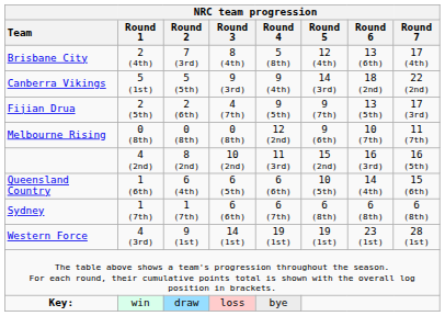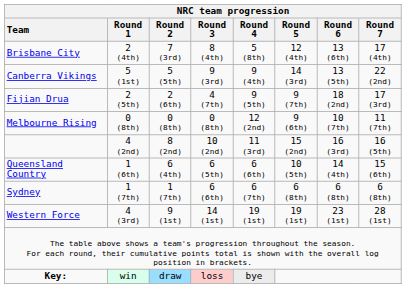Canberra Vikings | NRC team progression / Round 6: 18 (2nd) -> 13 (5th)
Fijian Drua | NRC team progression / Round 6: 13 (5th) -> 18 (2nd)
